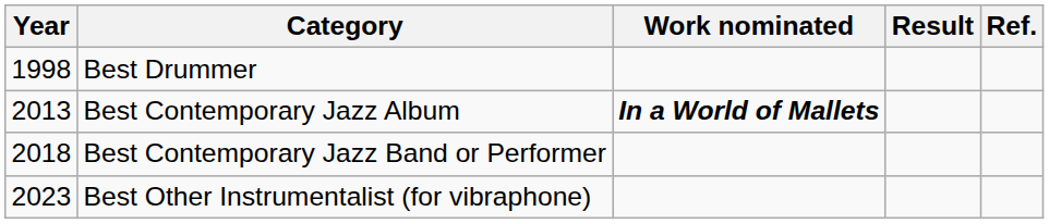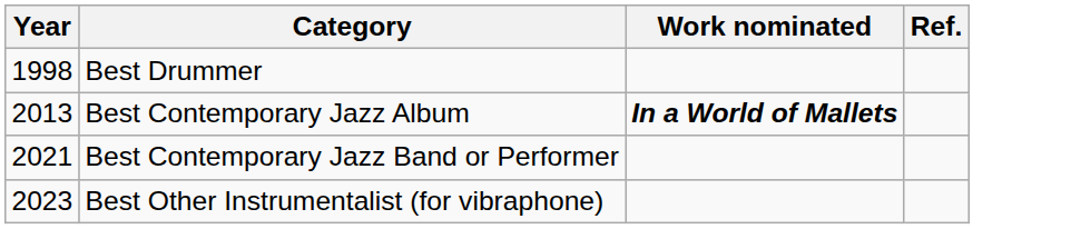- column: Result
Best Contemporary Jazz Band or Performer | Year: 2018 -> 2021
